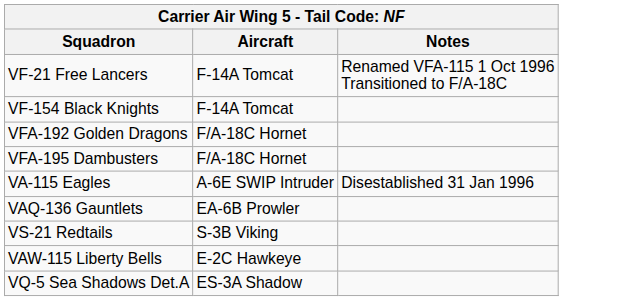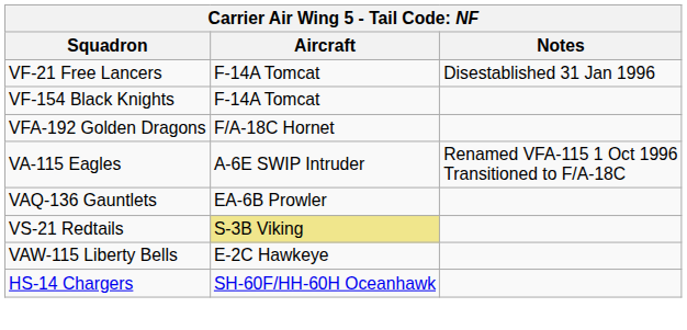VF-21 Free Lancers | Notes: Renamed VFA-115 1 Oct 1996 Transitioned to F/A-18C -> Disestablished 31 Jan 1996
- row: VFA-195 Dambusters | F/A-18C Hornet
VA-115 Eagles | Notes: Disestablished 31 Jan 1996 -> Renamed VFA-115 1 Oct 1996 Transitioned to F/A-18C
VS-21 Redtails | Aircraft: no background -> khaki background
+ row: HS-14 Chargers | SH-60F/HH-60H Oceanhawk
- row: VQ-5 Sea Shadows Det.A | ES-3A Shadow
